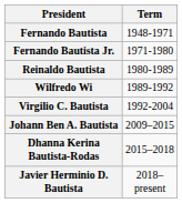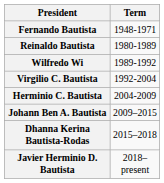- row: Fernando Bautista Jr. | 1971-1980
+ row: Herminio C. Bautista | 2004-2009
